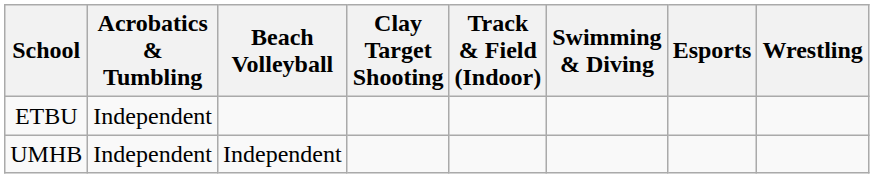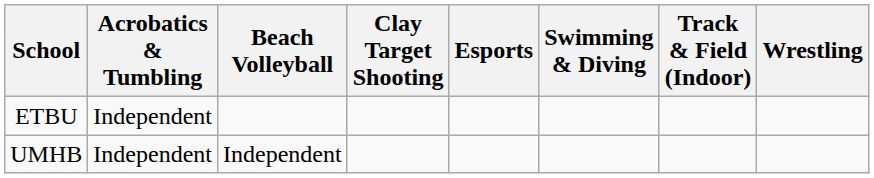columns swapped: Esports <-> Track & Field (Indoor)
